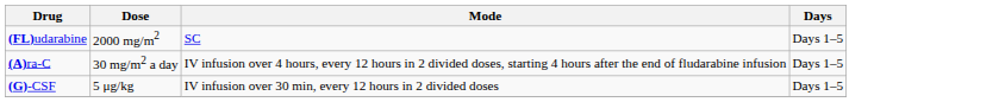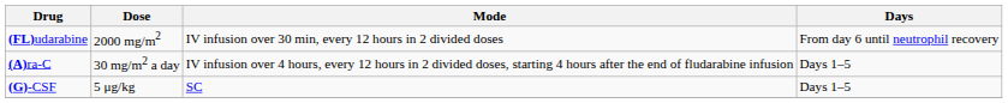(FL)udarabine | Mode: SC -> IV infusion over 30 min, every 12 hours in 2 divided doses
(FL)udarabine | Days: Days 1–5 -> From day 6 until neutrophil recovery
(G)-CSF | Mode: IV infusion over 30 min, every 12 hours in 2 divided doses -> SC
